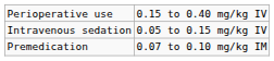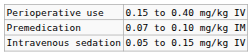rows swapped: Premedication <-> Intravenous sedation
